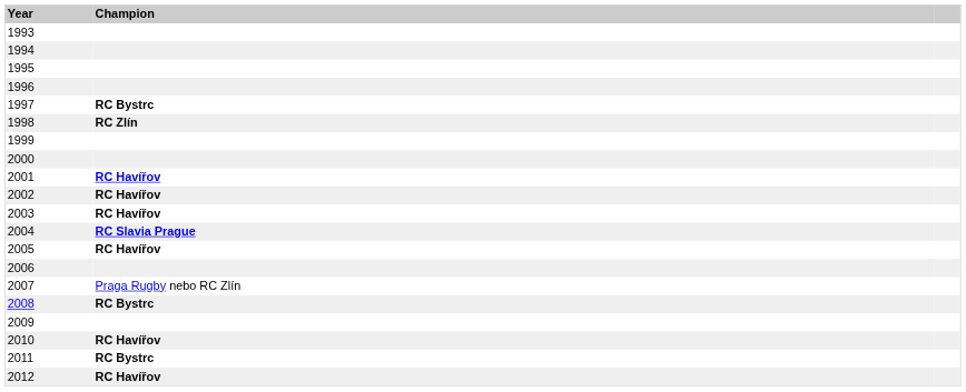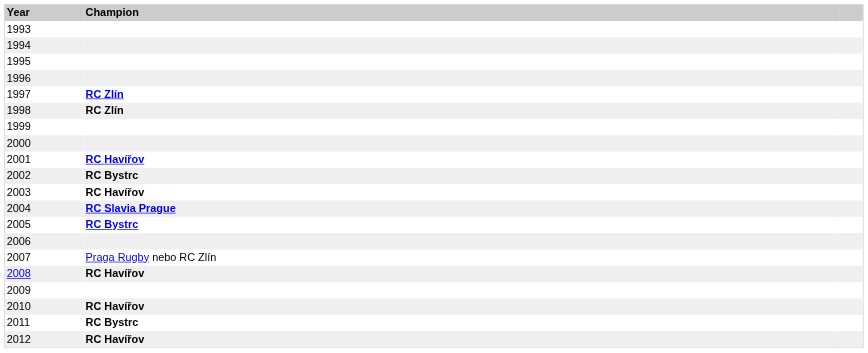1997 | Champion: RC Bystrc -> RC Zlín
2002 | Champion: RC Havířov -> RC Bystrc
2005 | Champion: RC Havířov -> RC Bystrc
2008 | Champion: RC Bystrc -> RC Havířov
